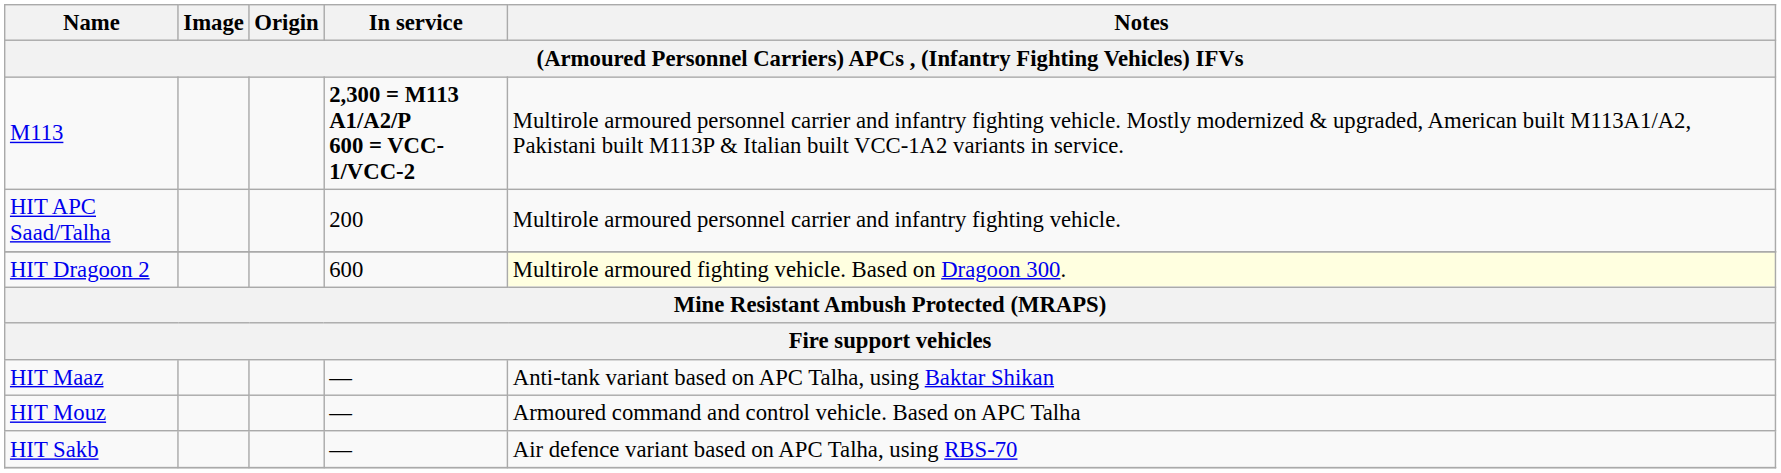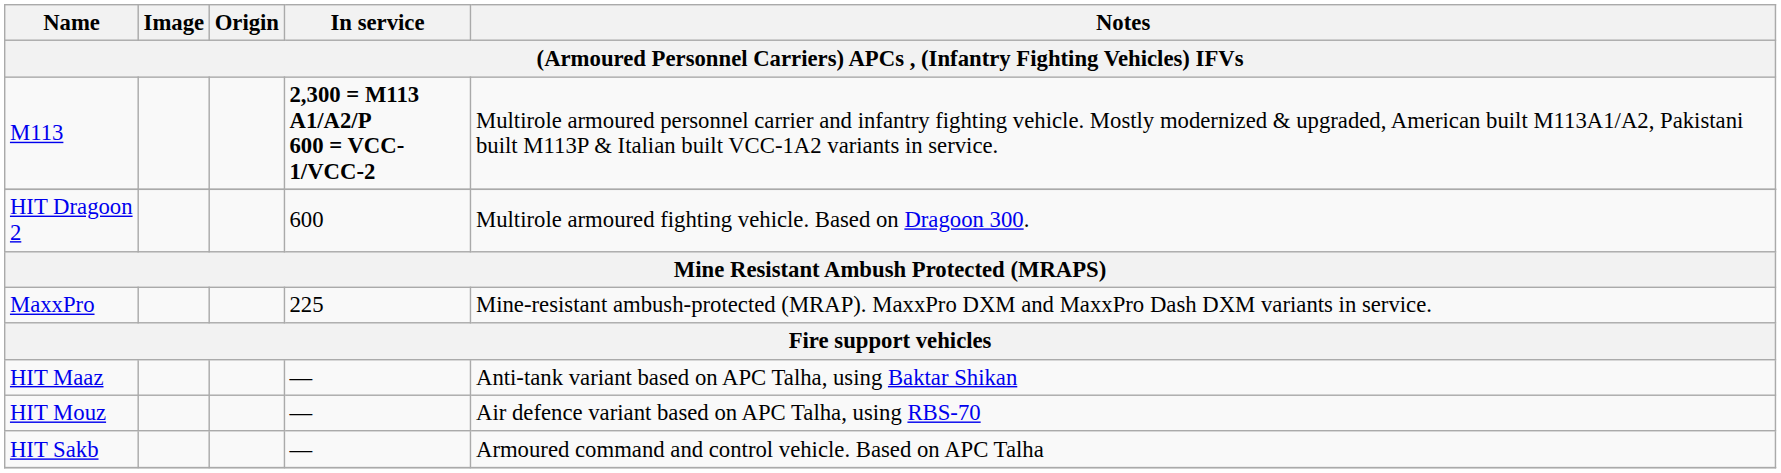- row: HIT APC Saad/Talha | 200 | Multirole armoured personnel carrier and infantry fighting vehicle.
HIT Dragoon 2 | Notes: lightyellow background -> no background
+ row: MaxxPro | 225 | Mine-resistant ambush-protected (MRAP). MaxxPro DXM and MaxxPro Dash DXM variants in service.
HIT Mouz | Notes: Armoured command and control vehicle. Based on APC Talha -> Air defence variant based on APC Talha, using RBS-70
HIT Sakb | Notes: Air defence variant based on APC Talha, using RBS-70 -> Armoured command and control vehicle. Based on APC Talha
